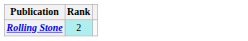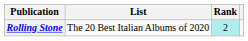+ column: List | The 20 Best Italian Albums of 2020
